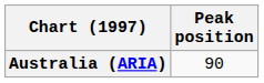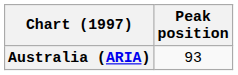Australia (ARIA) | Peak position: 90 -> 93
